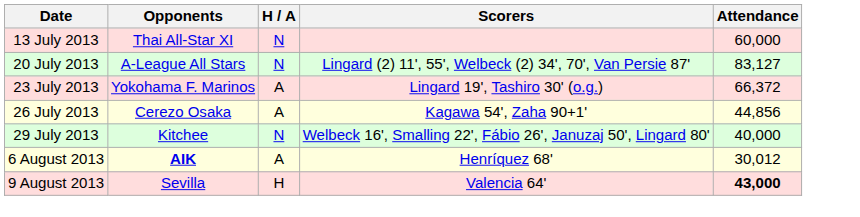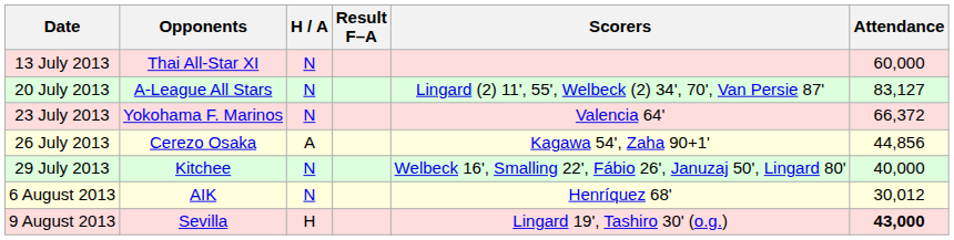+ column: Result F–A
23 July 2013 | H / A: A -> N
23 July 2013 | Scorers: Lingard 19', Tashiro 30' (o.g.) -> Valencia 64'
6 August 2013 | Opponents: bold -> normal
6 August 2013 | H / A: A -> N
9 August 2013 | Scorers: Valencia 64' -> Lingard 19', Tashiro 30' (o.g.)
